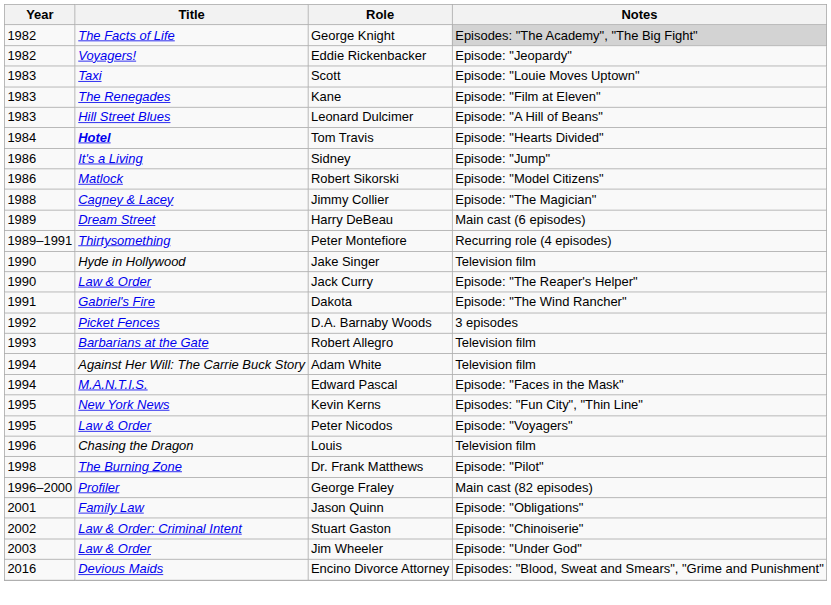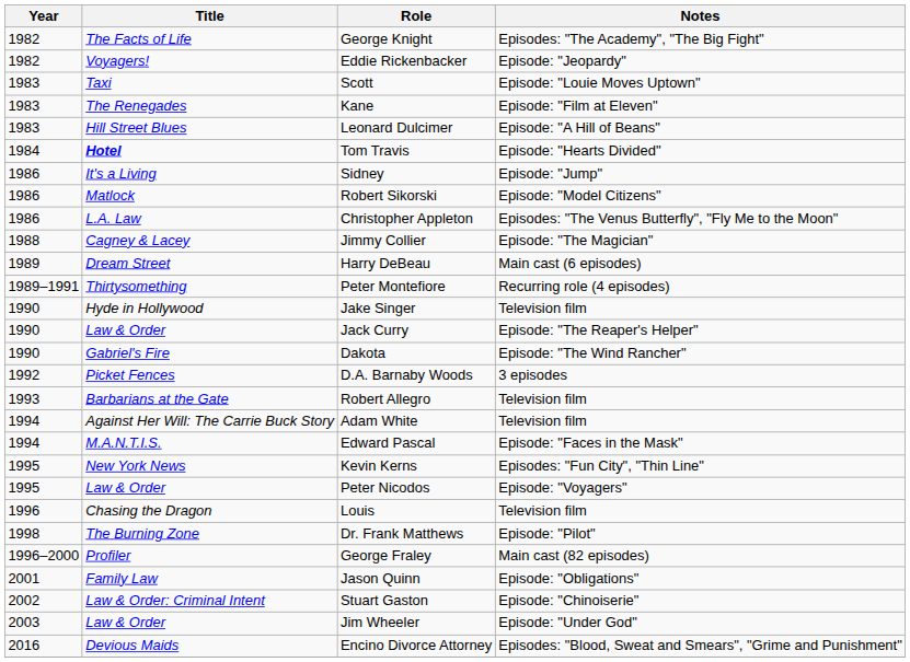George Knight | Notes: lightgrey background -> no background
+ row: 1986 | L.A. Law | Christopher Appleton | Episodes: "The Venus Butterfly", "Fly Me to the Moon"
Dakota | Year: 1991 -> 1990
